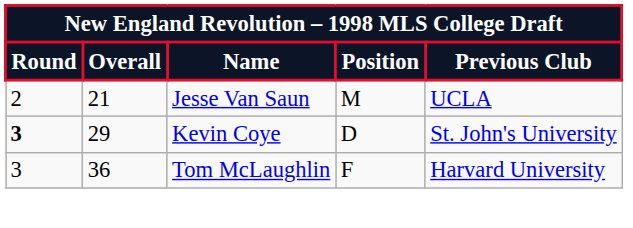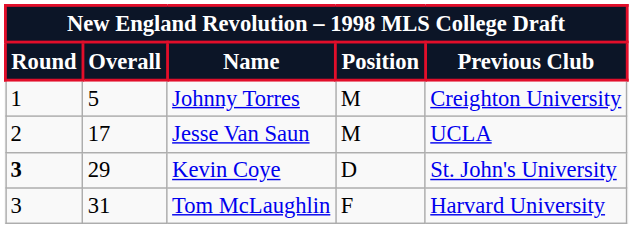+ row: 1 | 5 | Johnny Torres | M | Creighton University
Jesse Van Saun | Overall: 21 -> 17
Tom McLaughlin | Overall: 36 -> 31
